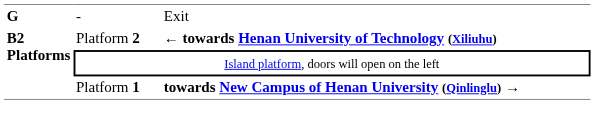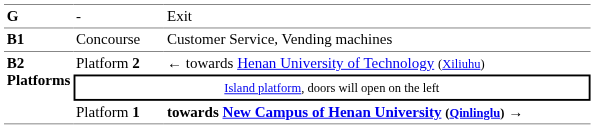+ row: B1 | Concourse | Customer Service, Vending machines
Platform 2 | column 3: bold -> normal
